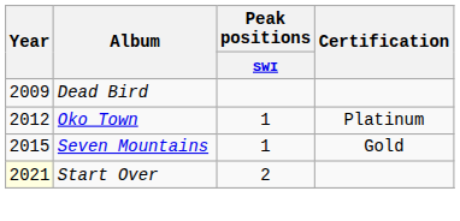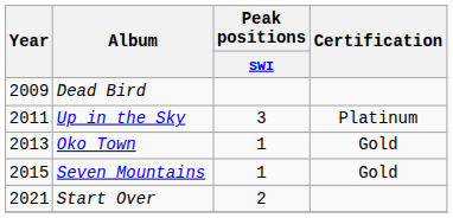+ row: 2011 | Up in the Sky | 3 | Platinum
Oko Town | Year: 2012 -> 2013
Oko Town | Certification: Platinum -> Gold
Start Over | Year: lightyellow background -> no background
